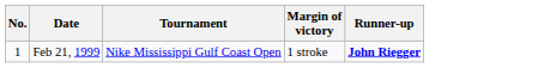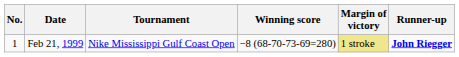+ column: Winning score | −8 (68-70-73-69=280)
Feb 21, 1999 | Margin of victory: no background -> khaki background
